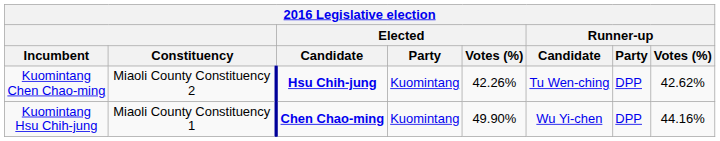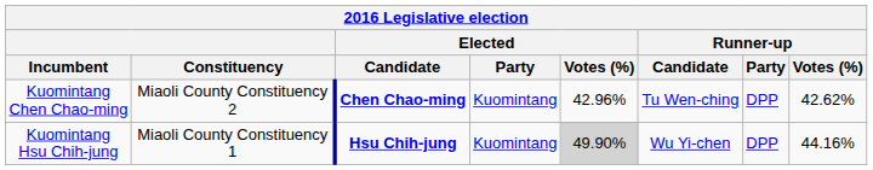Kuomintang Chen Chao-ming | Elected / Candidate: Hsu Chih-jung -> Chen Chao-ming
Kuomintang Chen Chao-ming | Elected / Votes (%): 42.26% -> 42.96%
Kuomintang Hsu Chih-jung | Elected / Candidate: Chen Chao-ming -> Hsu Chih-jung
Kuomintang Hsu Chih-jung | Elected / Votes (%): no background -> lightgrey background
